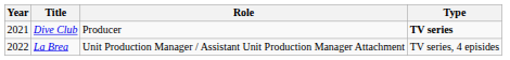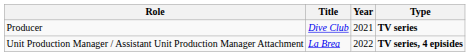columns swapped: Year <-> Role
La Brea | Type: normal -> bold
